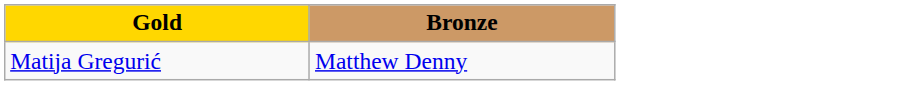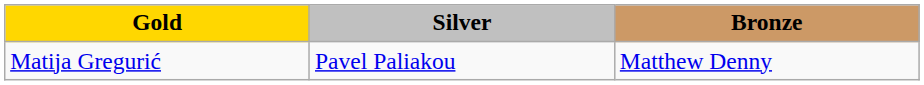+ column: Silver | Pavel Paliakou
